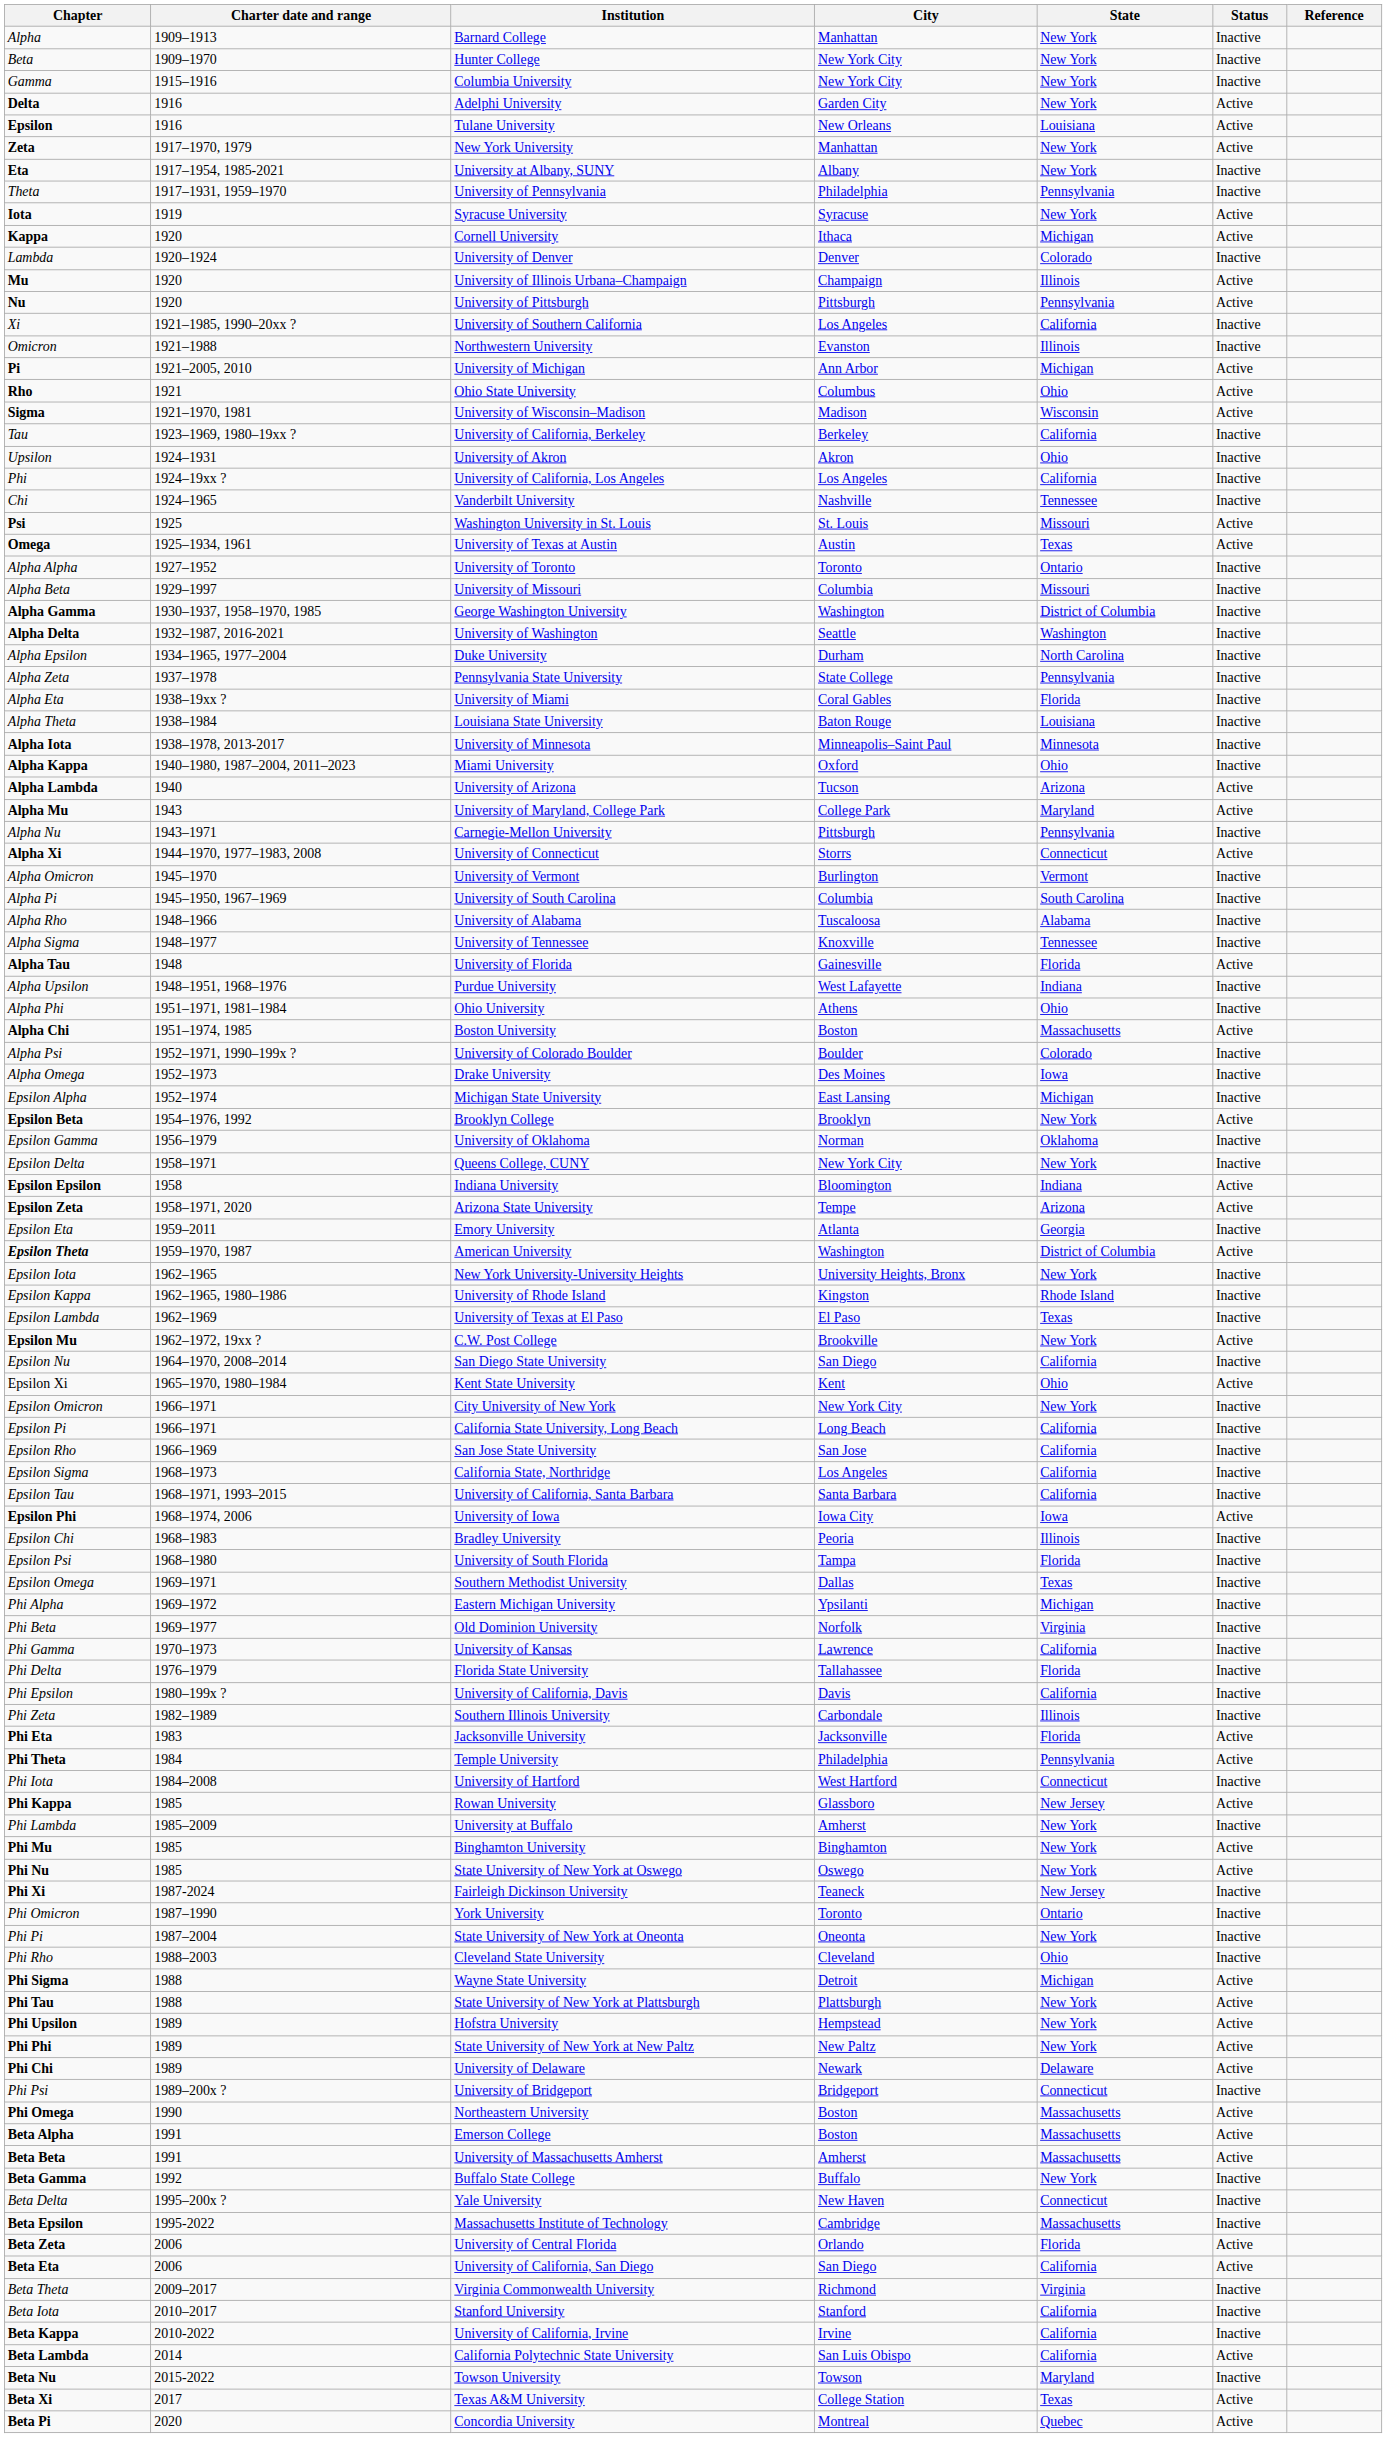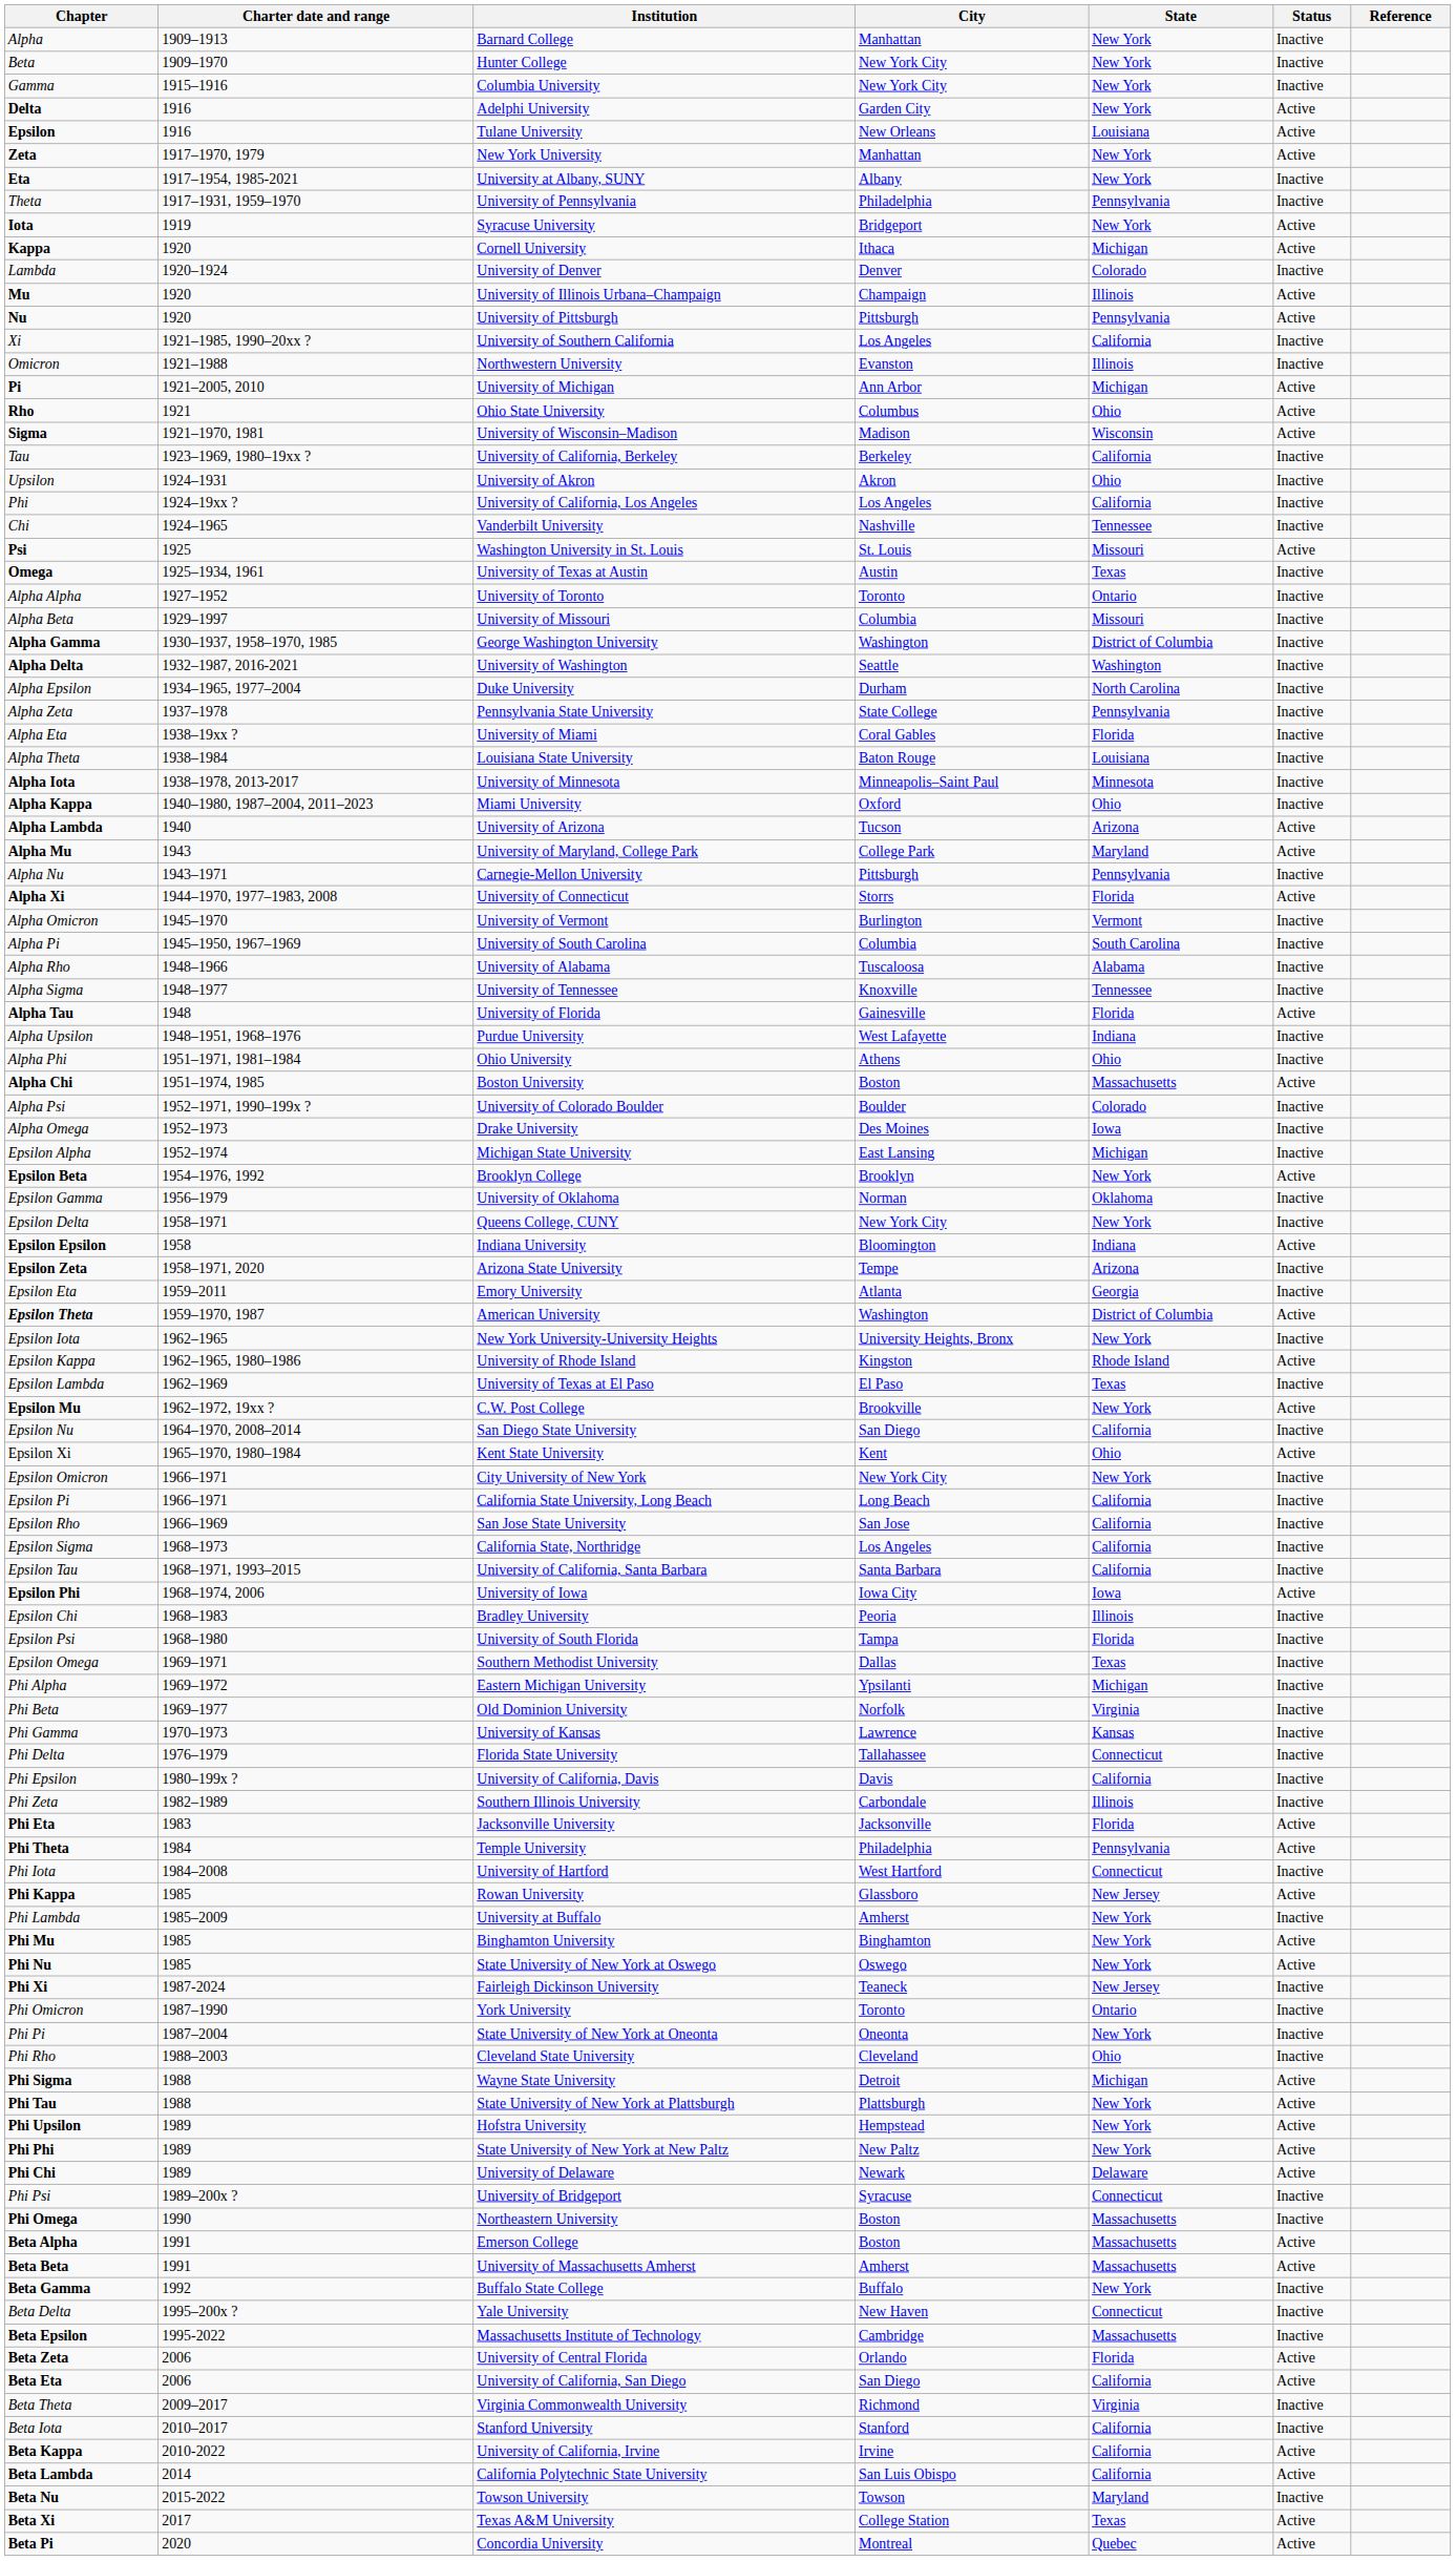Iota | City: Syracuse -> Bridgeport
Omega | Status: Active -> Inactive
Alpha Xi | State: Connecticut -> Florida
Epsilon Zeta | Status: Active -> Inactive
Epsilon Kappa | Status: Inactive -> Active
Phi Gamma | State: California -> Kansas
Phi Delta | State: Florida -> Connecticut
Phi Psi | City: Bridgeport -> Syracuse
Phi Omega | Status: Active -> Inactive
Beta Kappa | Status: Inactive -> Active
